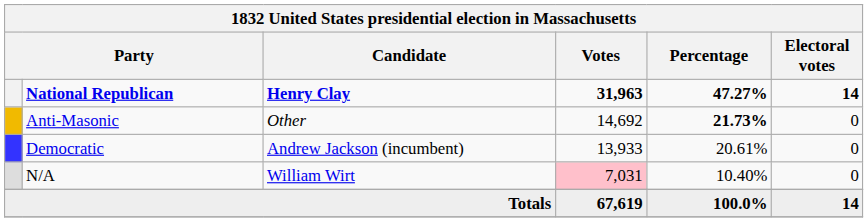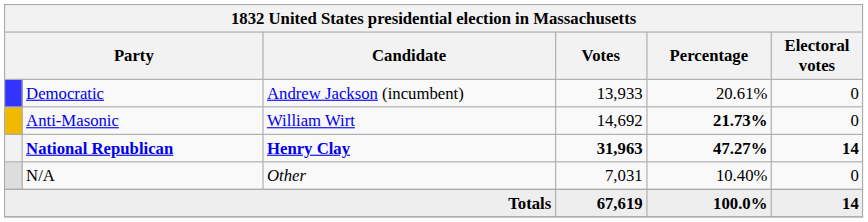rows swapped: National Republican <-> Democratic
Anti-Masonic | Candidate: Other -> William Wirt
N/A | Candidate: William Wirt -> Other
N/A | Votes: pink background -> no background
